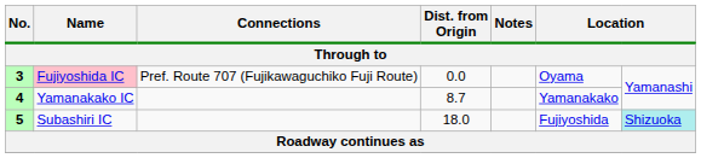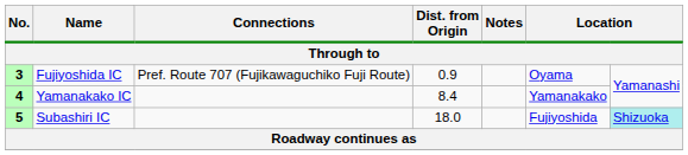3 | Name: pink background -> no background
3 | Dist. from Origin: 0.0 -> 0.9
4 | Dist. from Origin: 8.7 -> 8.4
